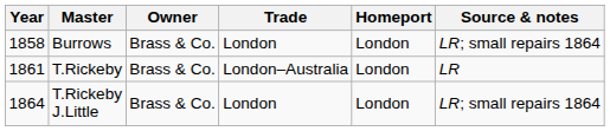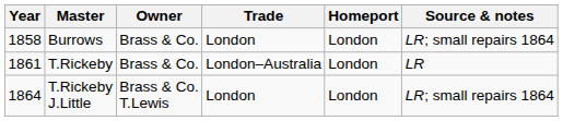T.Rickeby J.Little | Owner: Brass & Co. -> Brass & Co. T.Lewis
